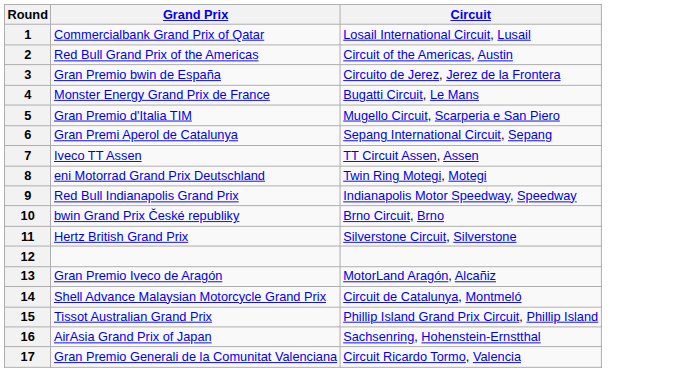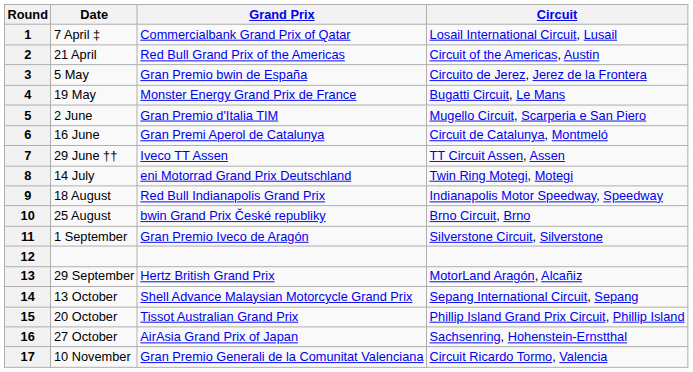+ column: Date | 7 April ‡ | 21 April | 5 May | 19 May | 2 June | 16 June | 29 June †† | 14 July | 18 August | 25 August | 1 September | 29 September | 13 October | 20 October | 27 October | 10 November
6 | Circuit: Sepang International Circuit, Sepang -> Circuit de Catalunya, Montmeló
11 | Grand Prix: Hertz British Grand Prix -> Gran Premio Iveco de Aragón
13 | Grand Prix: Gran Premio Iveco de Aragón -> Hertz British Grand Prix
14 | Circuit: Circuit de Catalunya, Montmeló -> Sepang International Circuit, Sepang
